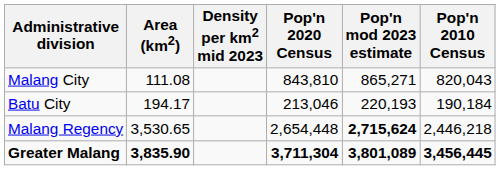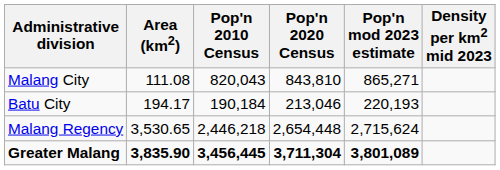columns swapped: Pop'n 2010 Census <-> Density per km2 mid 2023
Malang Regency | Pop'n mod 2023 estimate: bold -> normal
